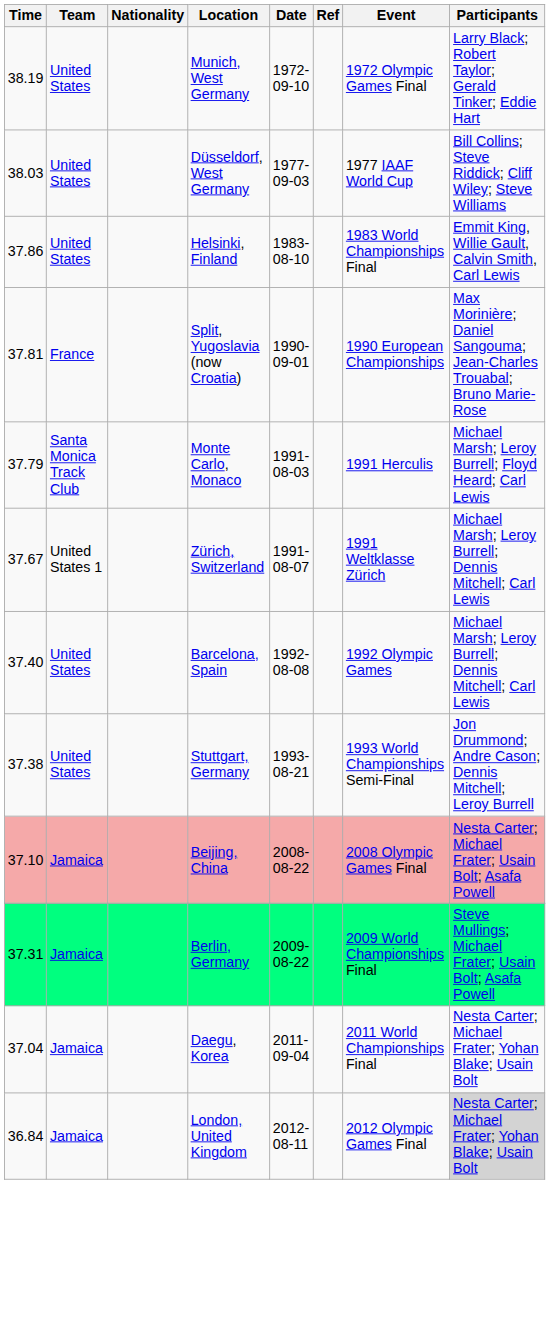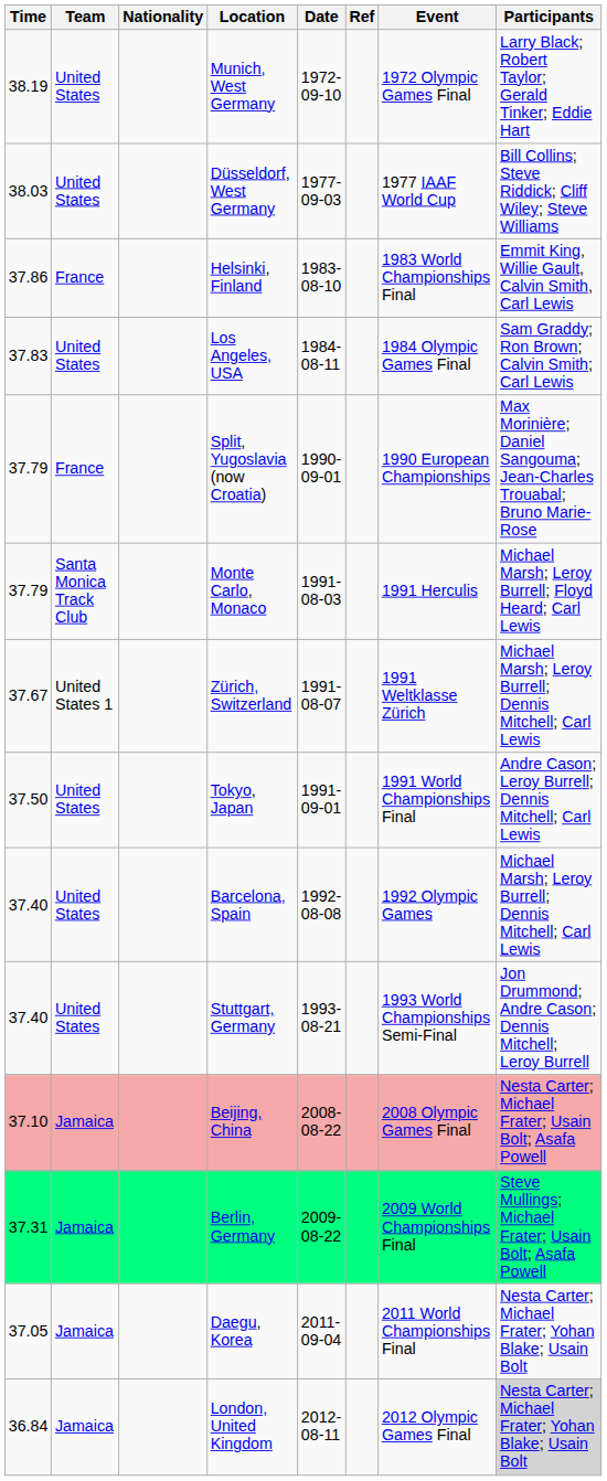Helsinki, Finland | Team: United States -> France
+ row: 37.83 | United States | Los Angeles, USA | 1984-08-11 | 1984 Olympic Games Final | Sam Graddy; Ron Brown; Calvin Smith; Carl Lewis
Split, Yugoslavia (now Croatia) | Time: 37.81 -> 37.79
+ row: 37.50 | United States | Tokyo, Japan | 1991-09-01 | 1991 World Championships Final | Andre Cason; Leroy Burrell; Dennis Mitchell; Carl Lewis
Stuttgart, Germany | Time: 37.38 -> 37.40
Daegu, Korea | Time: 37.04 -> 37.05
